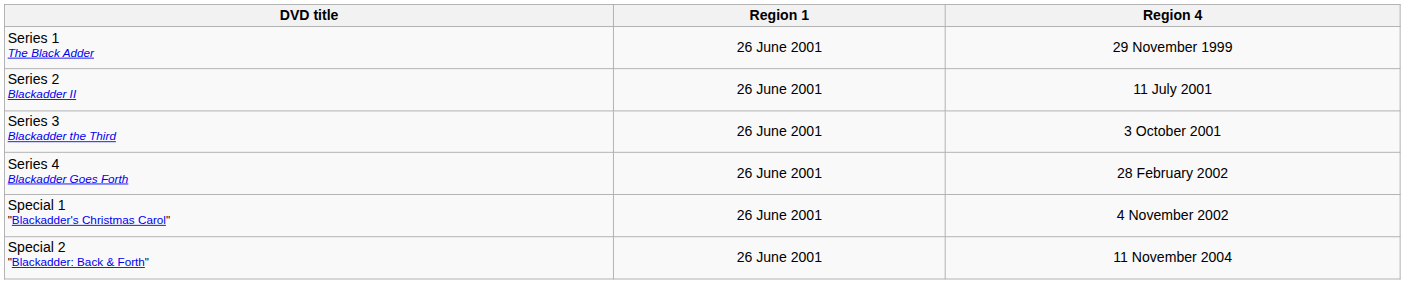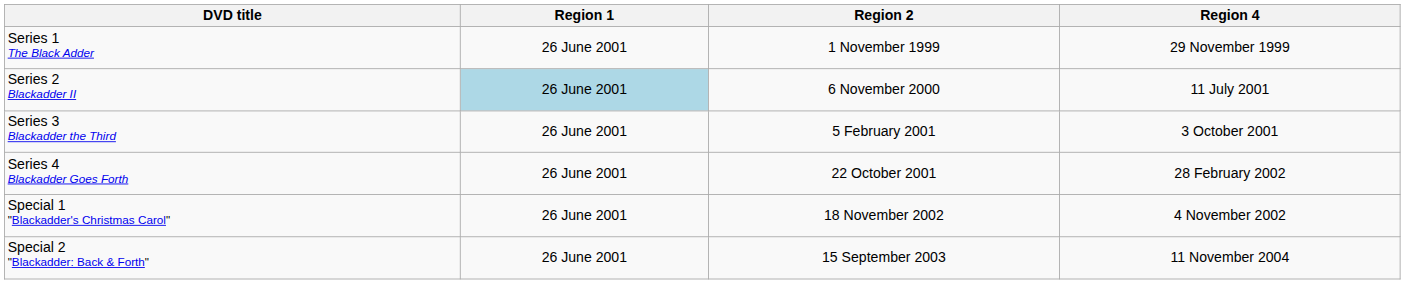+ column: Region 2 | 1 November 1999 | 6 November 2000 | 5 February 2001 | 22 October 2001 | 18 November 2002 | 15 September 2003
Series 2 Blackadder II | Region 1: no background -> lightblue background
